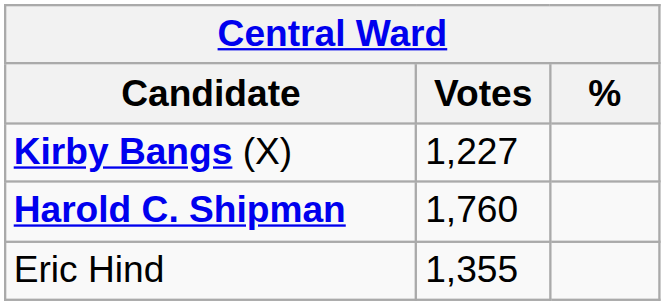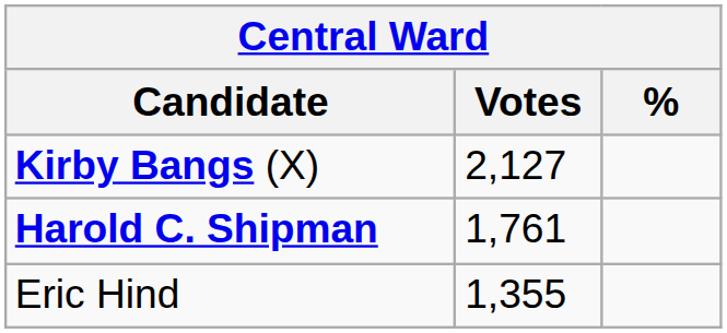Kirby Bangs (X) | Votes: 1,227 -> 2,127
Harold C. Shipman | Votes: 1,760 -> 1,761
